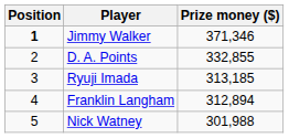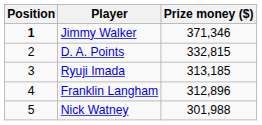D. A. Points | Prize money ($): 332,855 -> 332,815
Franklin Langham | Prize money ($): 312,894 -> 312,896
